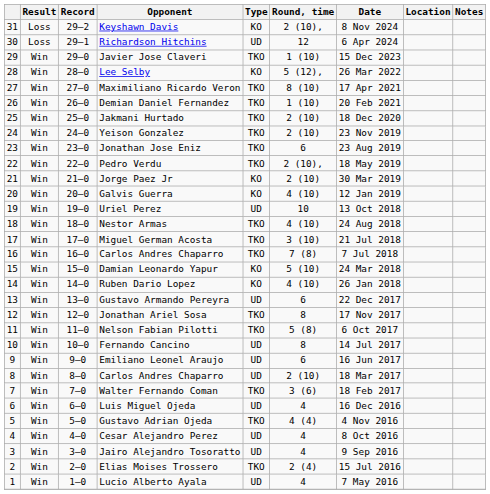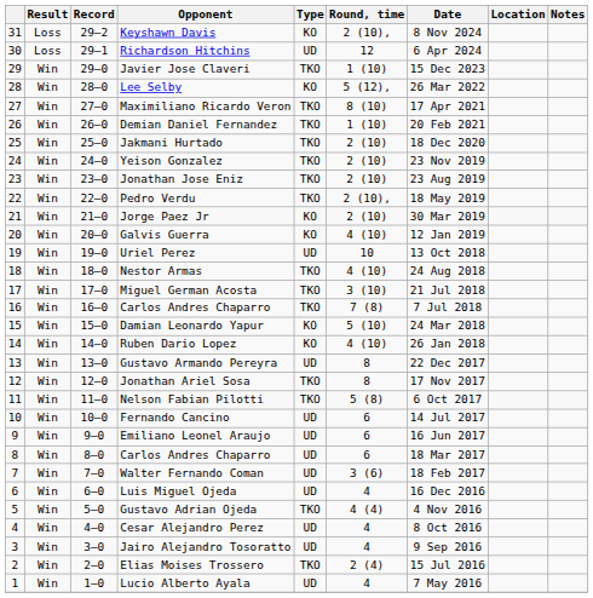Jonathan Jose Eniz | Round, time: 6 -> 2 (10)
Gustavo Armando Pereyra | Round, time: 6 -> 8
Fernando Cancino | Round, time: 8 -> 6
8 / Carlos Andres Chaparro | Round, time: 2 (10) -> 6
Walter Fernando Coman | Type: TKO -> UD
